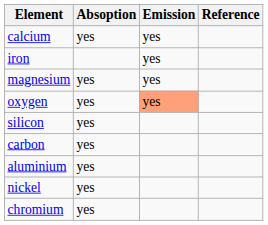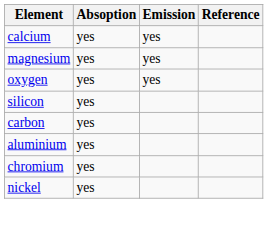- row: iron | yes
oxygen | Emission: lightsalmon background -> no background
rows swapped: chromium <-> nickel
